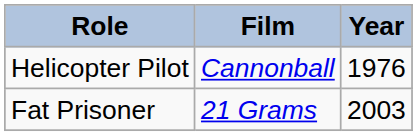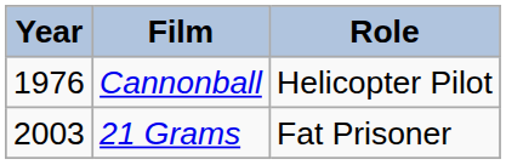columns swapped: Year <-> Role
